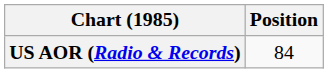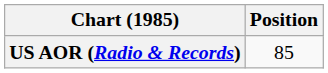US AOR (Radio & Records) | Position: 84 -> 85
